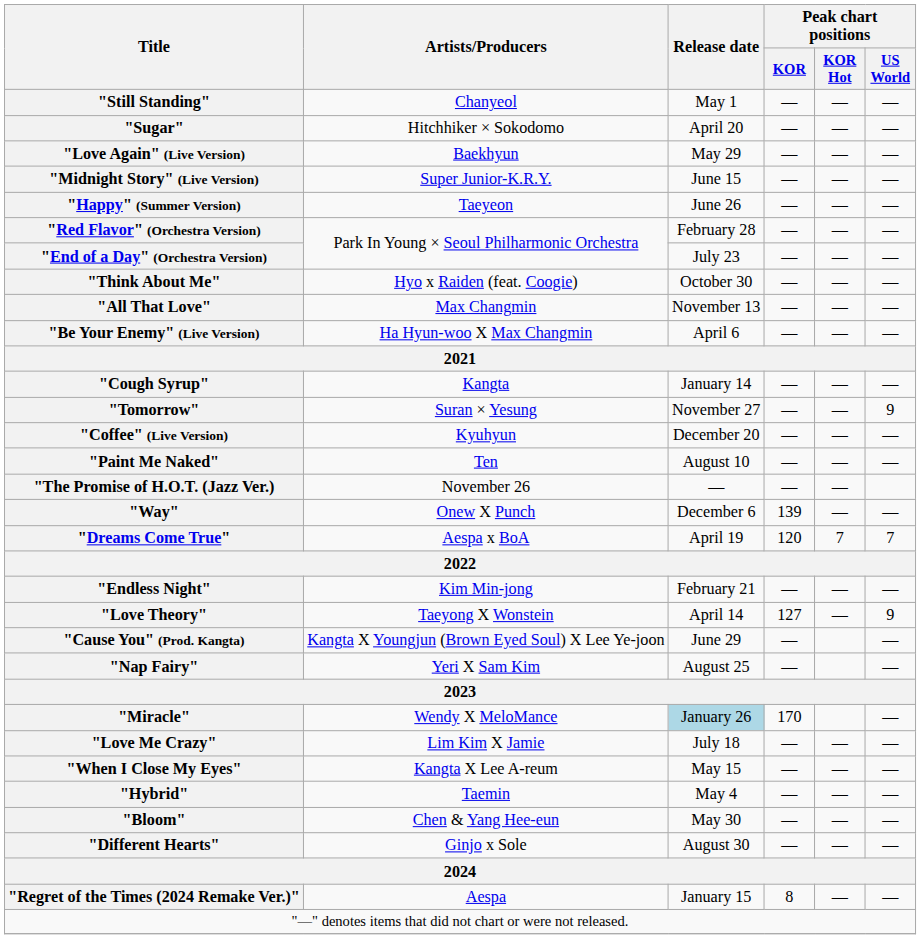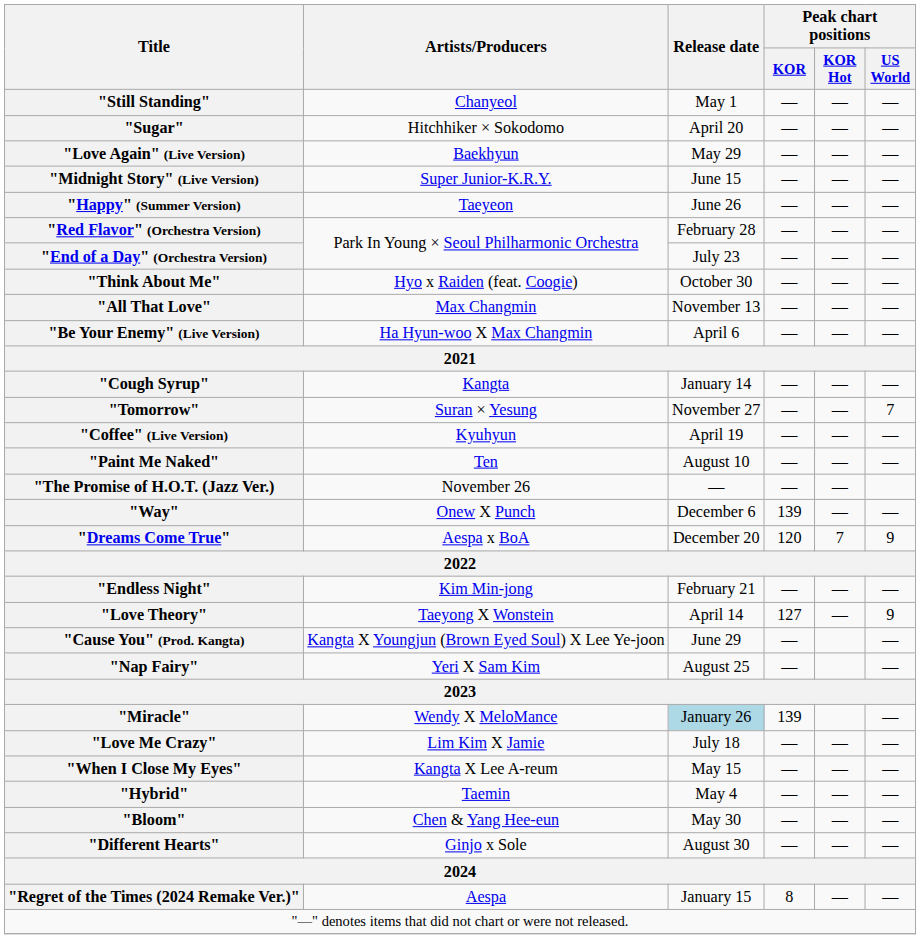"Tomorrow" | Peak chart positions / US World: 9 -> 7
"Coffee" (Live Version) | Release date: December 20 -> April 19
"Dreams Come True" | Release date: April 19 -> December 20
"Dreams Come True" | Peak chart positions / US World: 7 -> 9
"Miracle" | Peak chart positions / KOR: 170 -> 139
